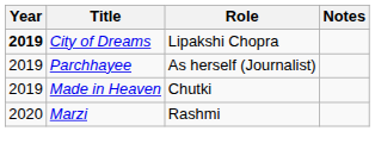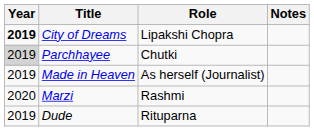Parchhayee | Year: no background -> lightgrey background
Parchhayee | Role: As herself (Journalist) -> Chutki
Made in Heaven | Role: Chutki -> As herself (Journalist)
+ row: 2019 | Dude | Rituparna
